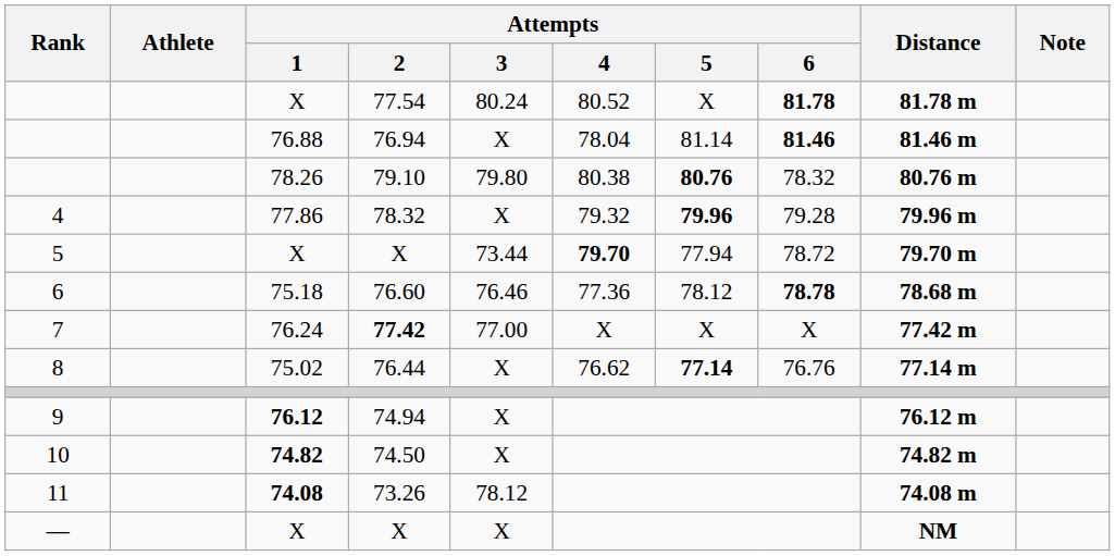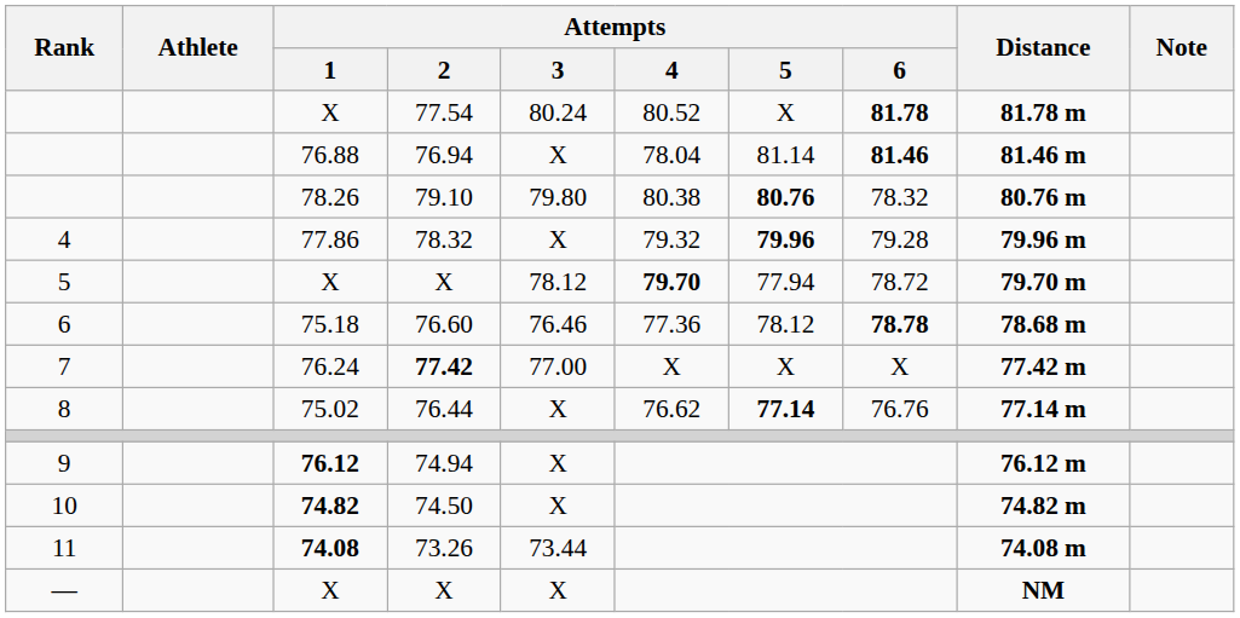5 / X | Attempts / 3: 73.44 -> 78.12
73.26 | Attempts / 3: 78.12 -> 73.44
